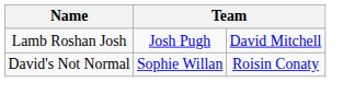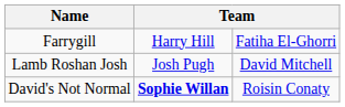+ row: Farrygill | Harry Hill | Fatiha El-Ghorri
David's Not Normal | column 2: normal -> bold
